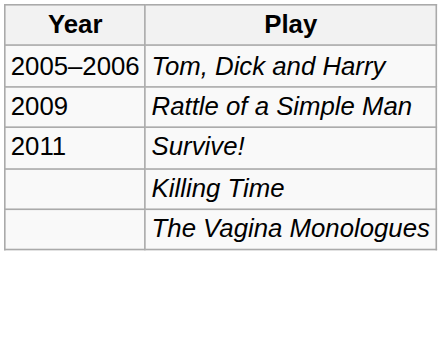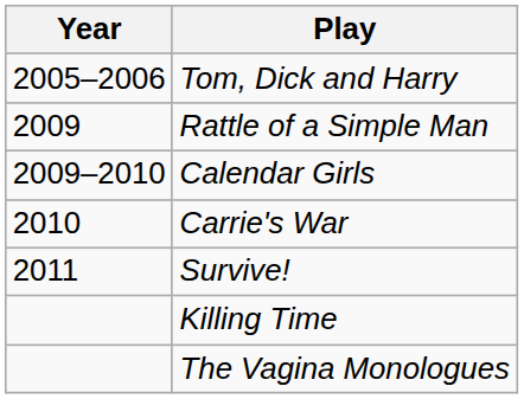+ row: 2009–2010 | Calendar Girls
+ row: 2010 | Carrie's War
